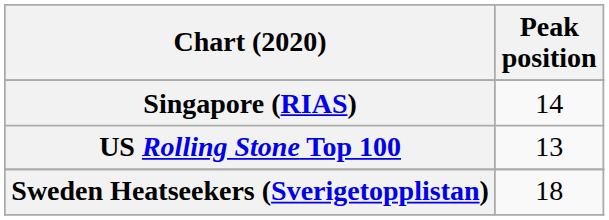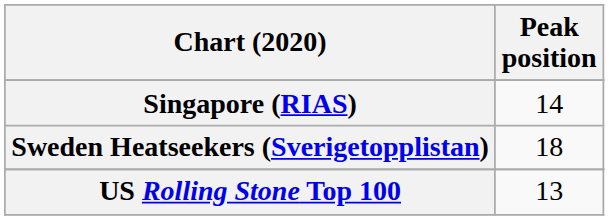rows swapped: Sweden Heatseekers (Sverigetopplistan) <-> US Rolling Stone Top 100
